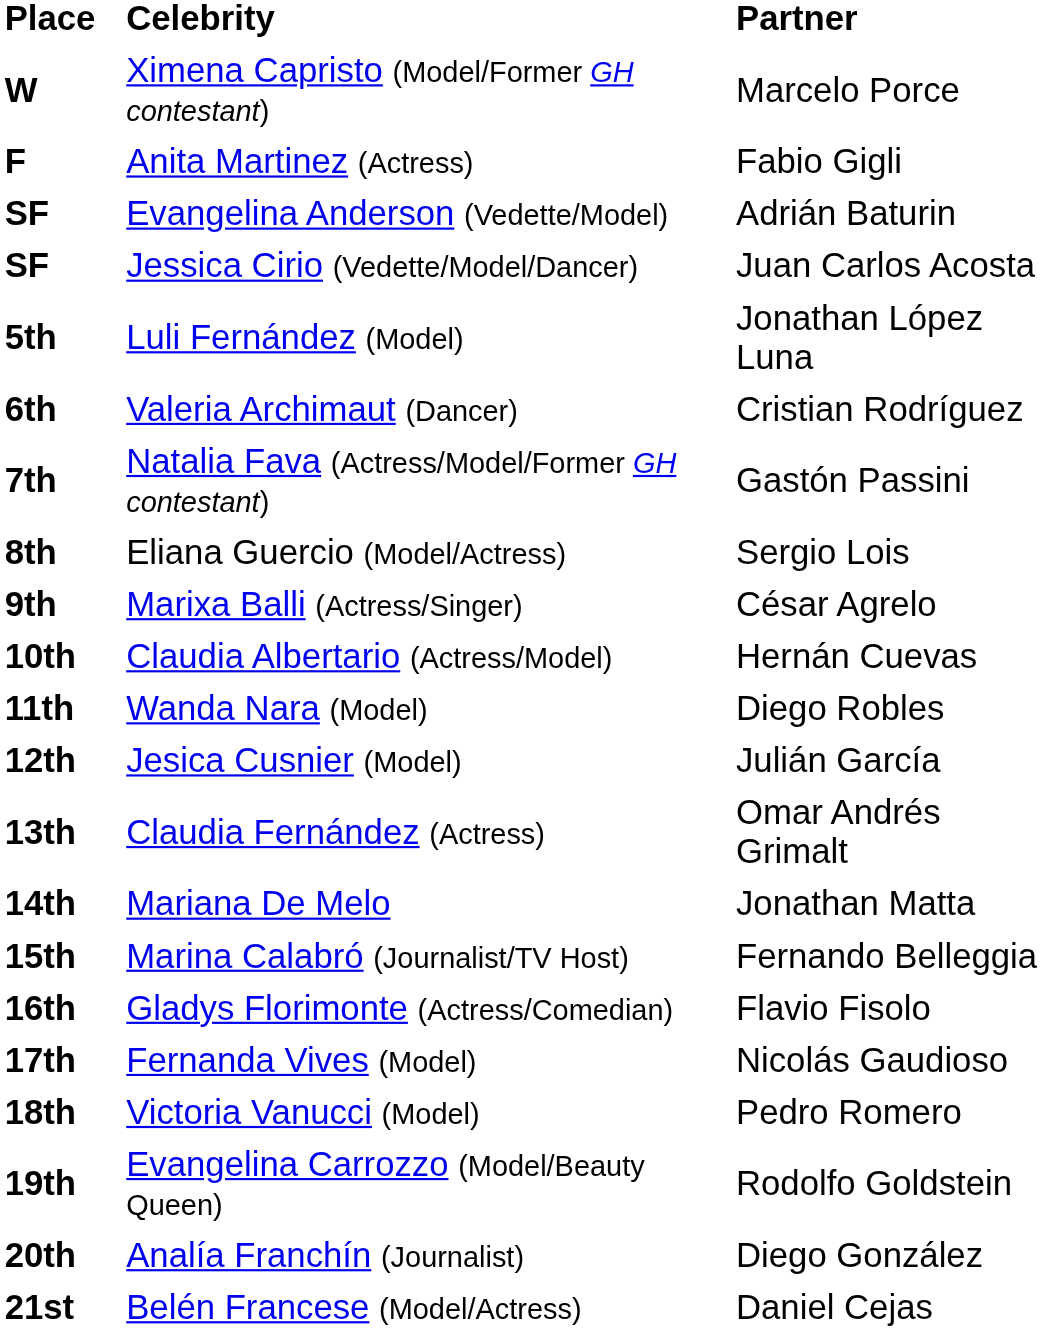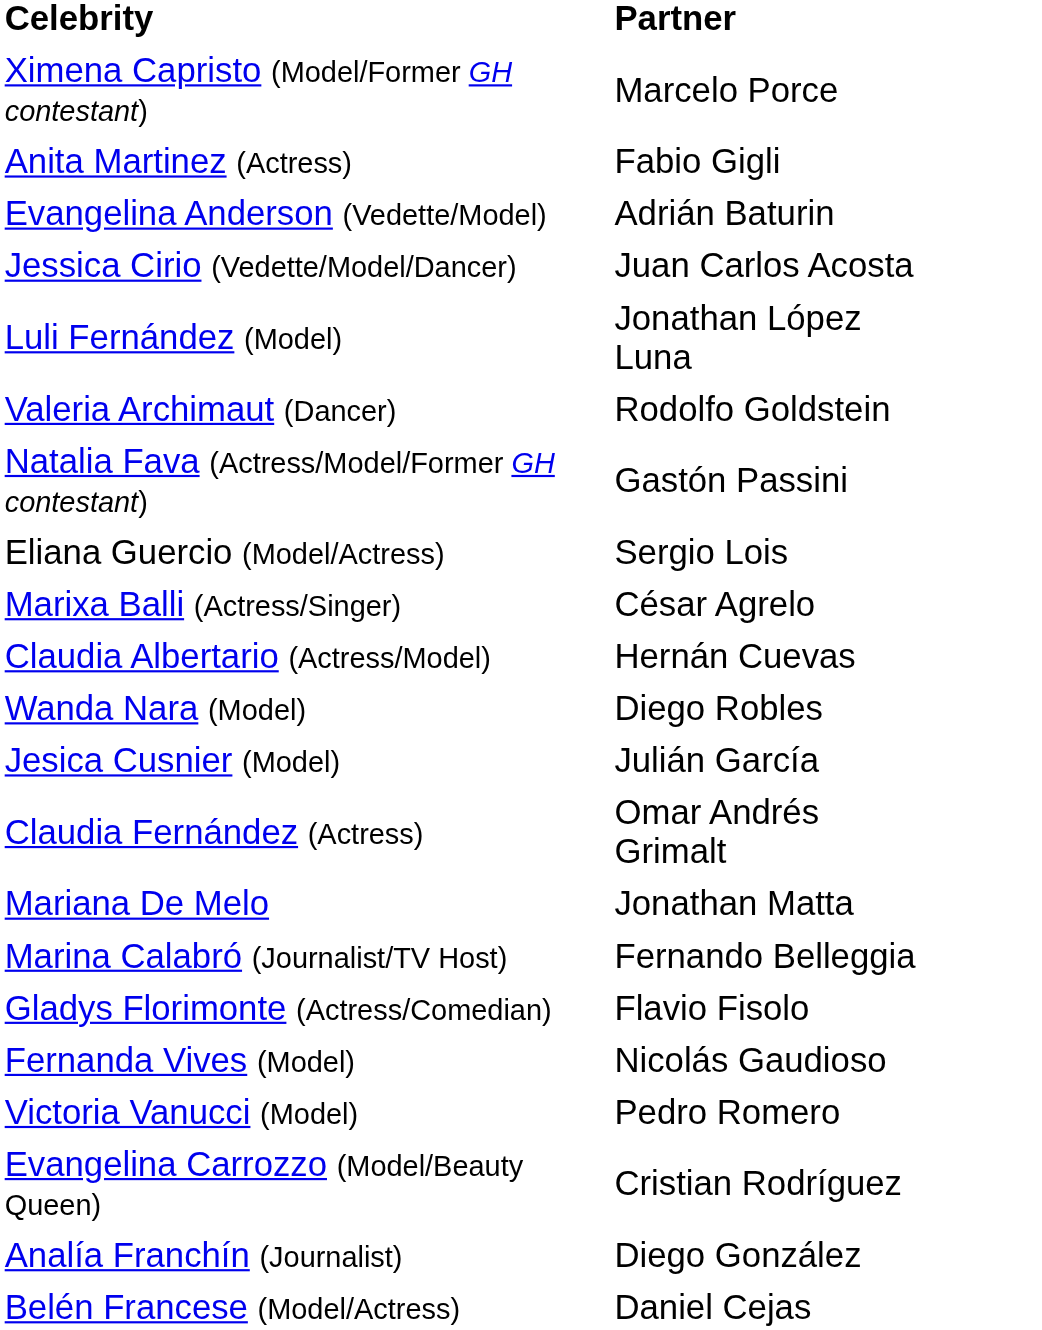- column: Place | W | F | SF | SF | 5th | 6th | 7th | 8th | 9th | 10th | 11th | 12th | 13th | 14th | 15th | 16th | 17th | 18th | 19th | 20th | 21st
Valeria Archimaut (Dancer) | Partner: Cristian Rodríguez -> Rodolfo Goldstein
Evangelina Carrozzo (Model/Beauty Queen) | Partner: Rodolfo Goldstein -> Cristian Rodríguez
